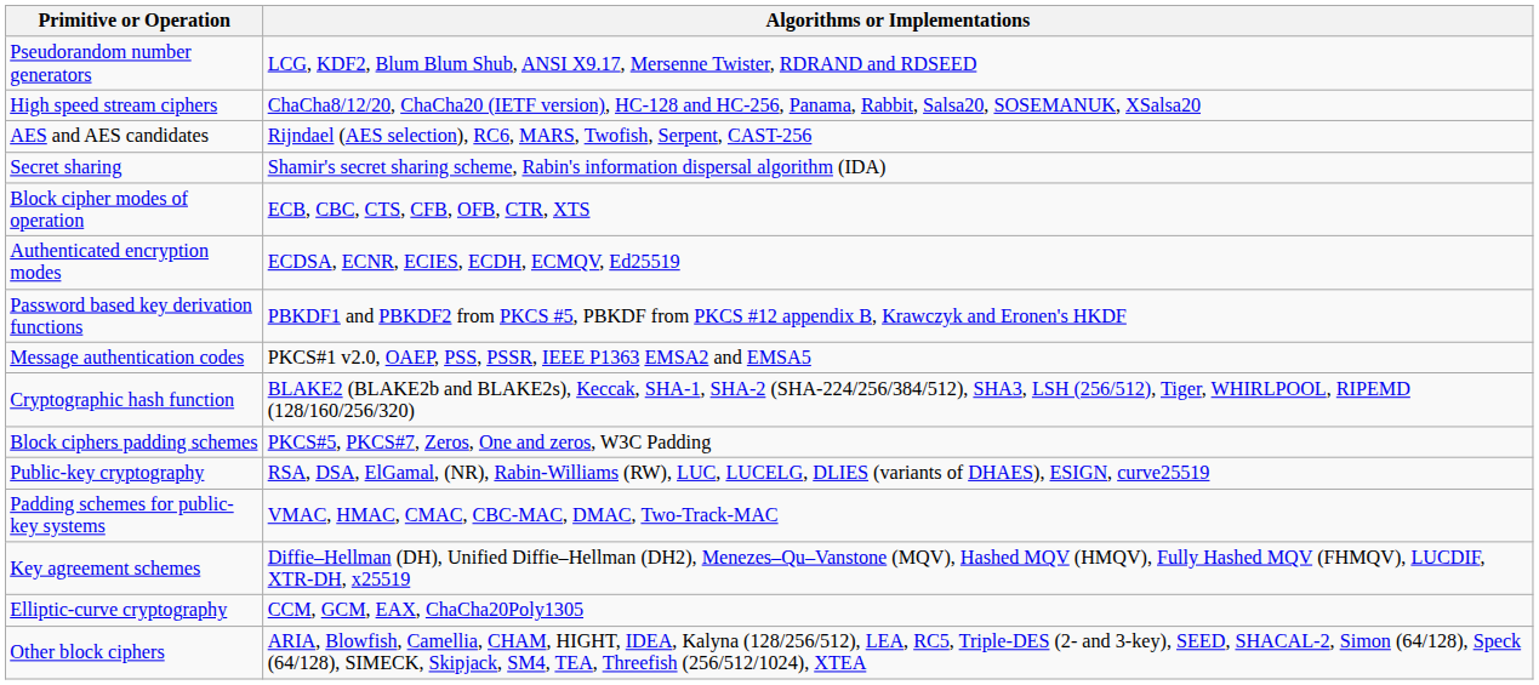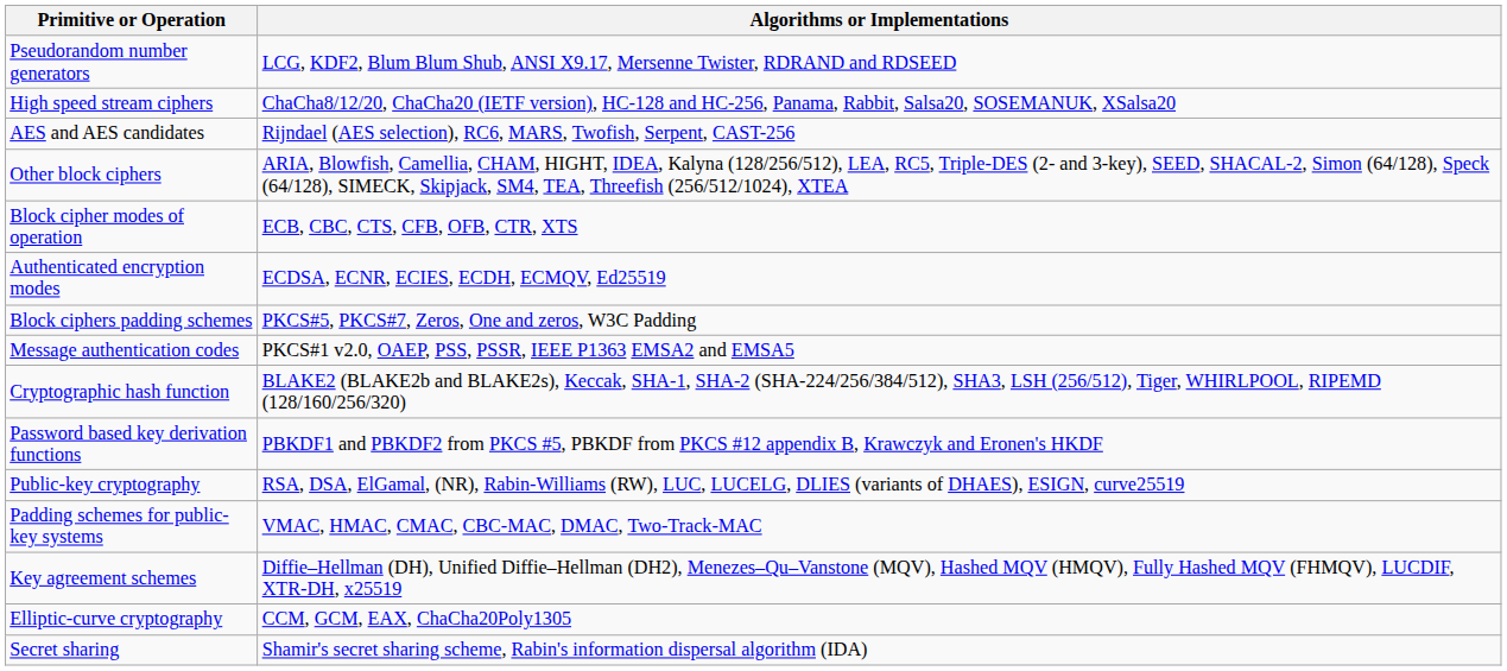rows swapped: Other block ciphers <-> Secret sharing
rows swapped: Block ciphers padding schemes <-> Password based key derivation functions
